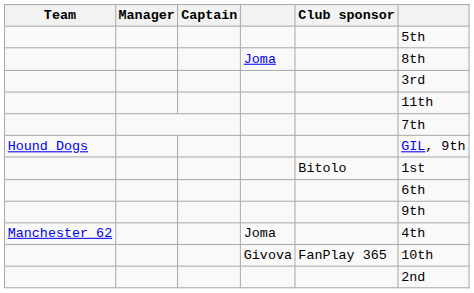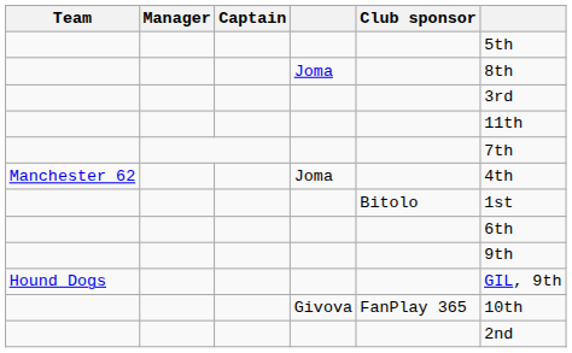rows swapped: Hound Dogs <-> Manchester 62
